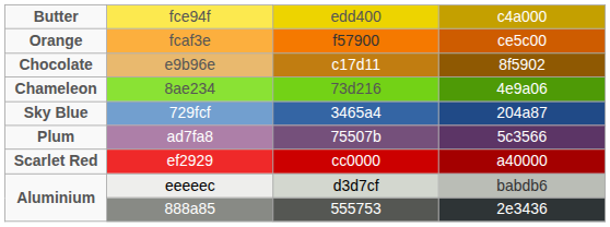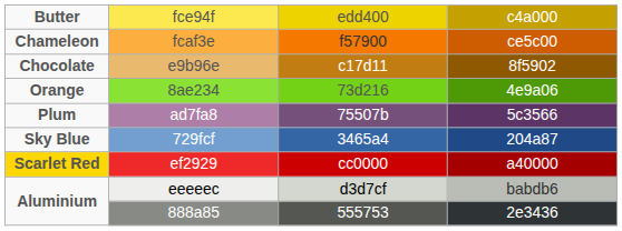fcaf3e | column 1: Orange -> Chameleon
8ae234 | column 1: Chameleon -> Orange
rows swapped: 729fcf <-> ad7fa8
ef2929 | column 1: no background -> gold background
